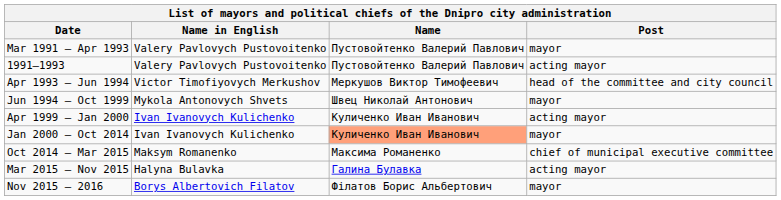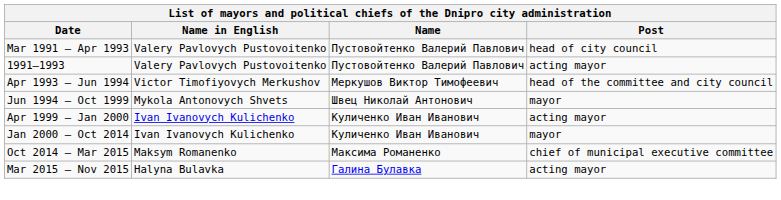Mar 1991 – Apr 1993 | Post: mayor -> head of city council
Jan 2000 – Oct 2014 | Name: lightsalmon background -> no background
- row: Nov 2015 – 2016 | Borys Albertovich Filatov | Філатов Борис Альбертович | mayor
